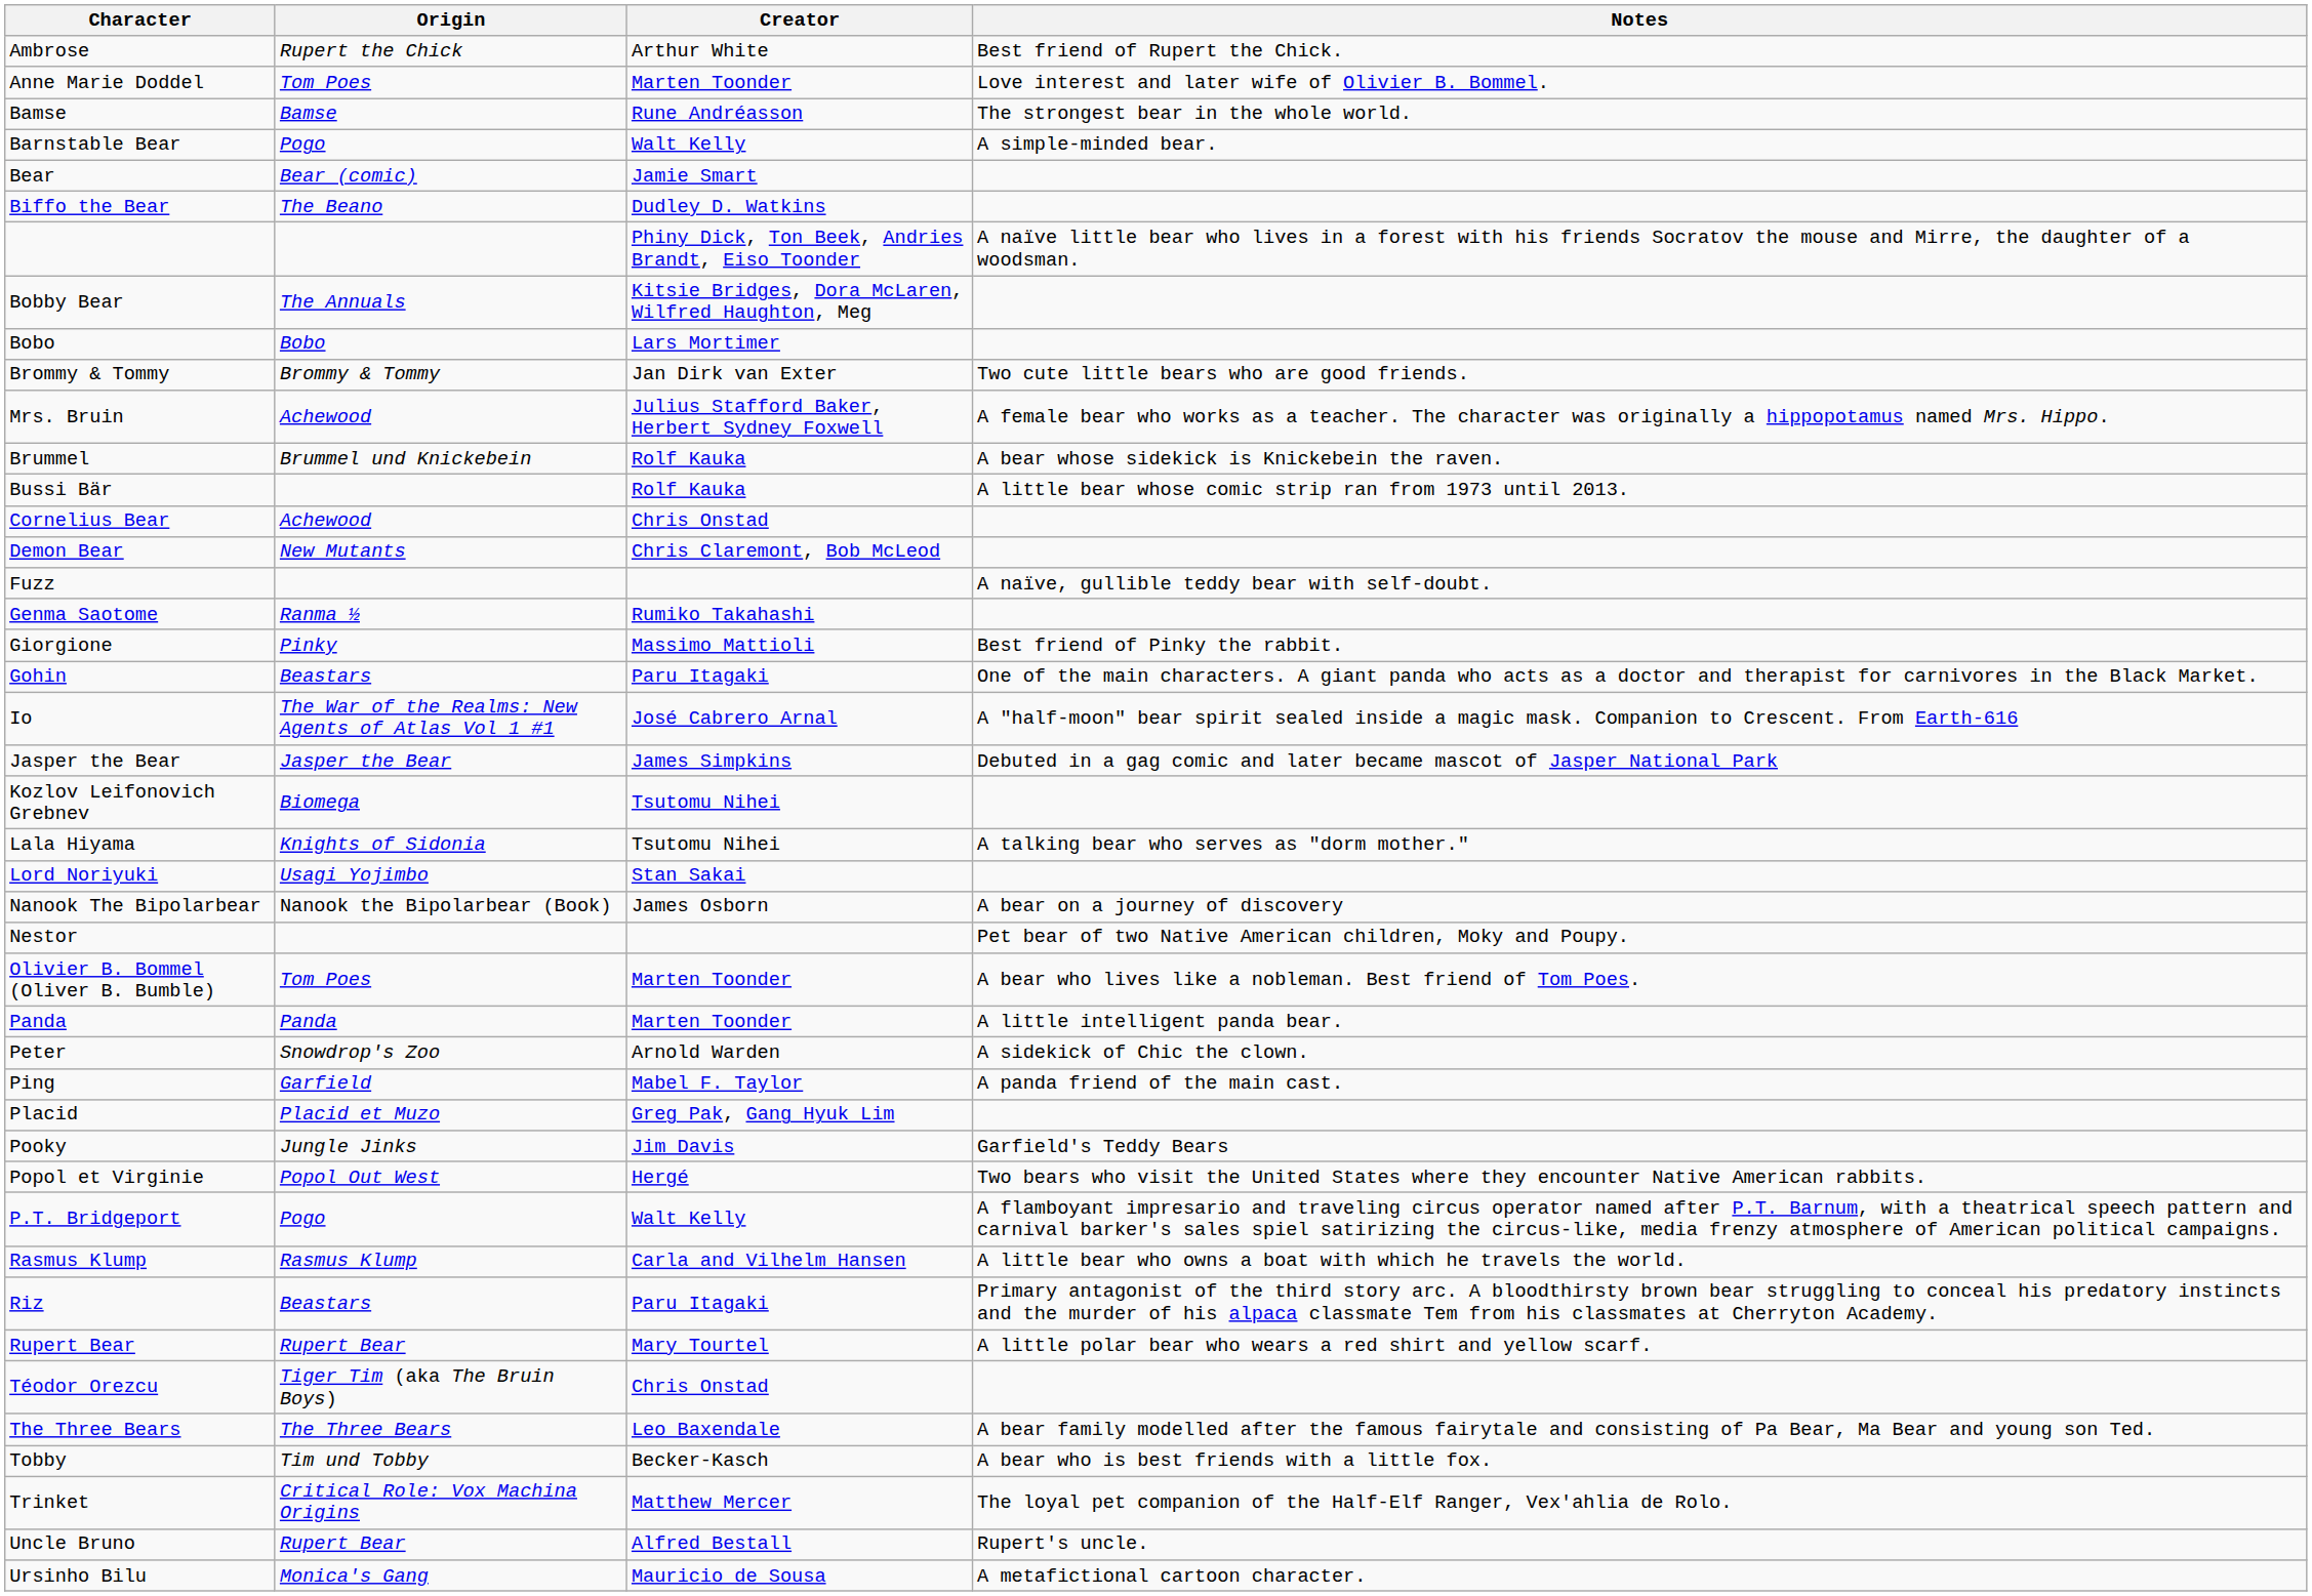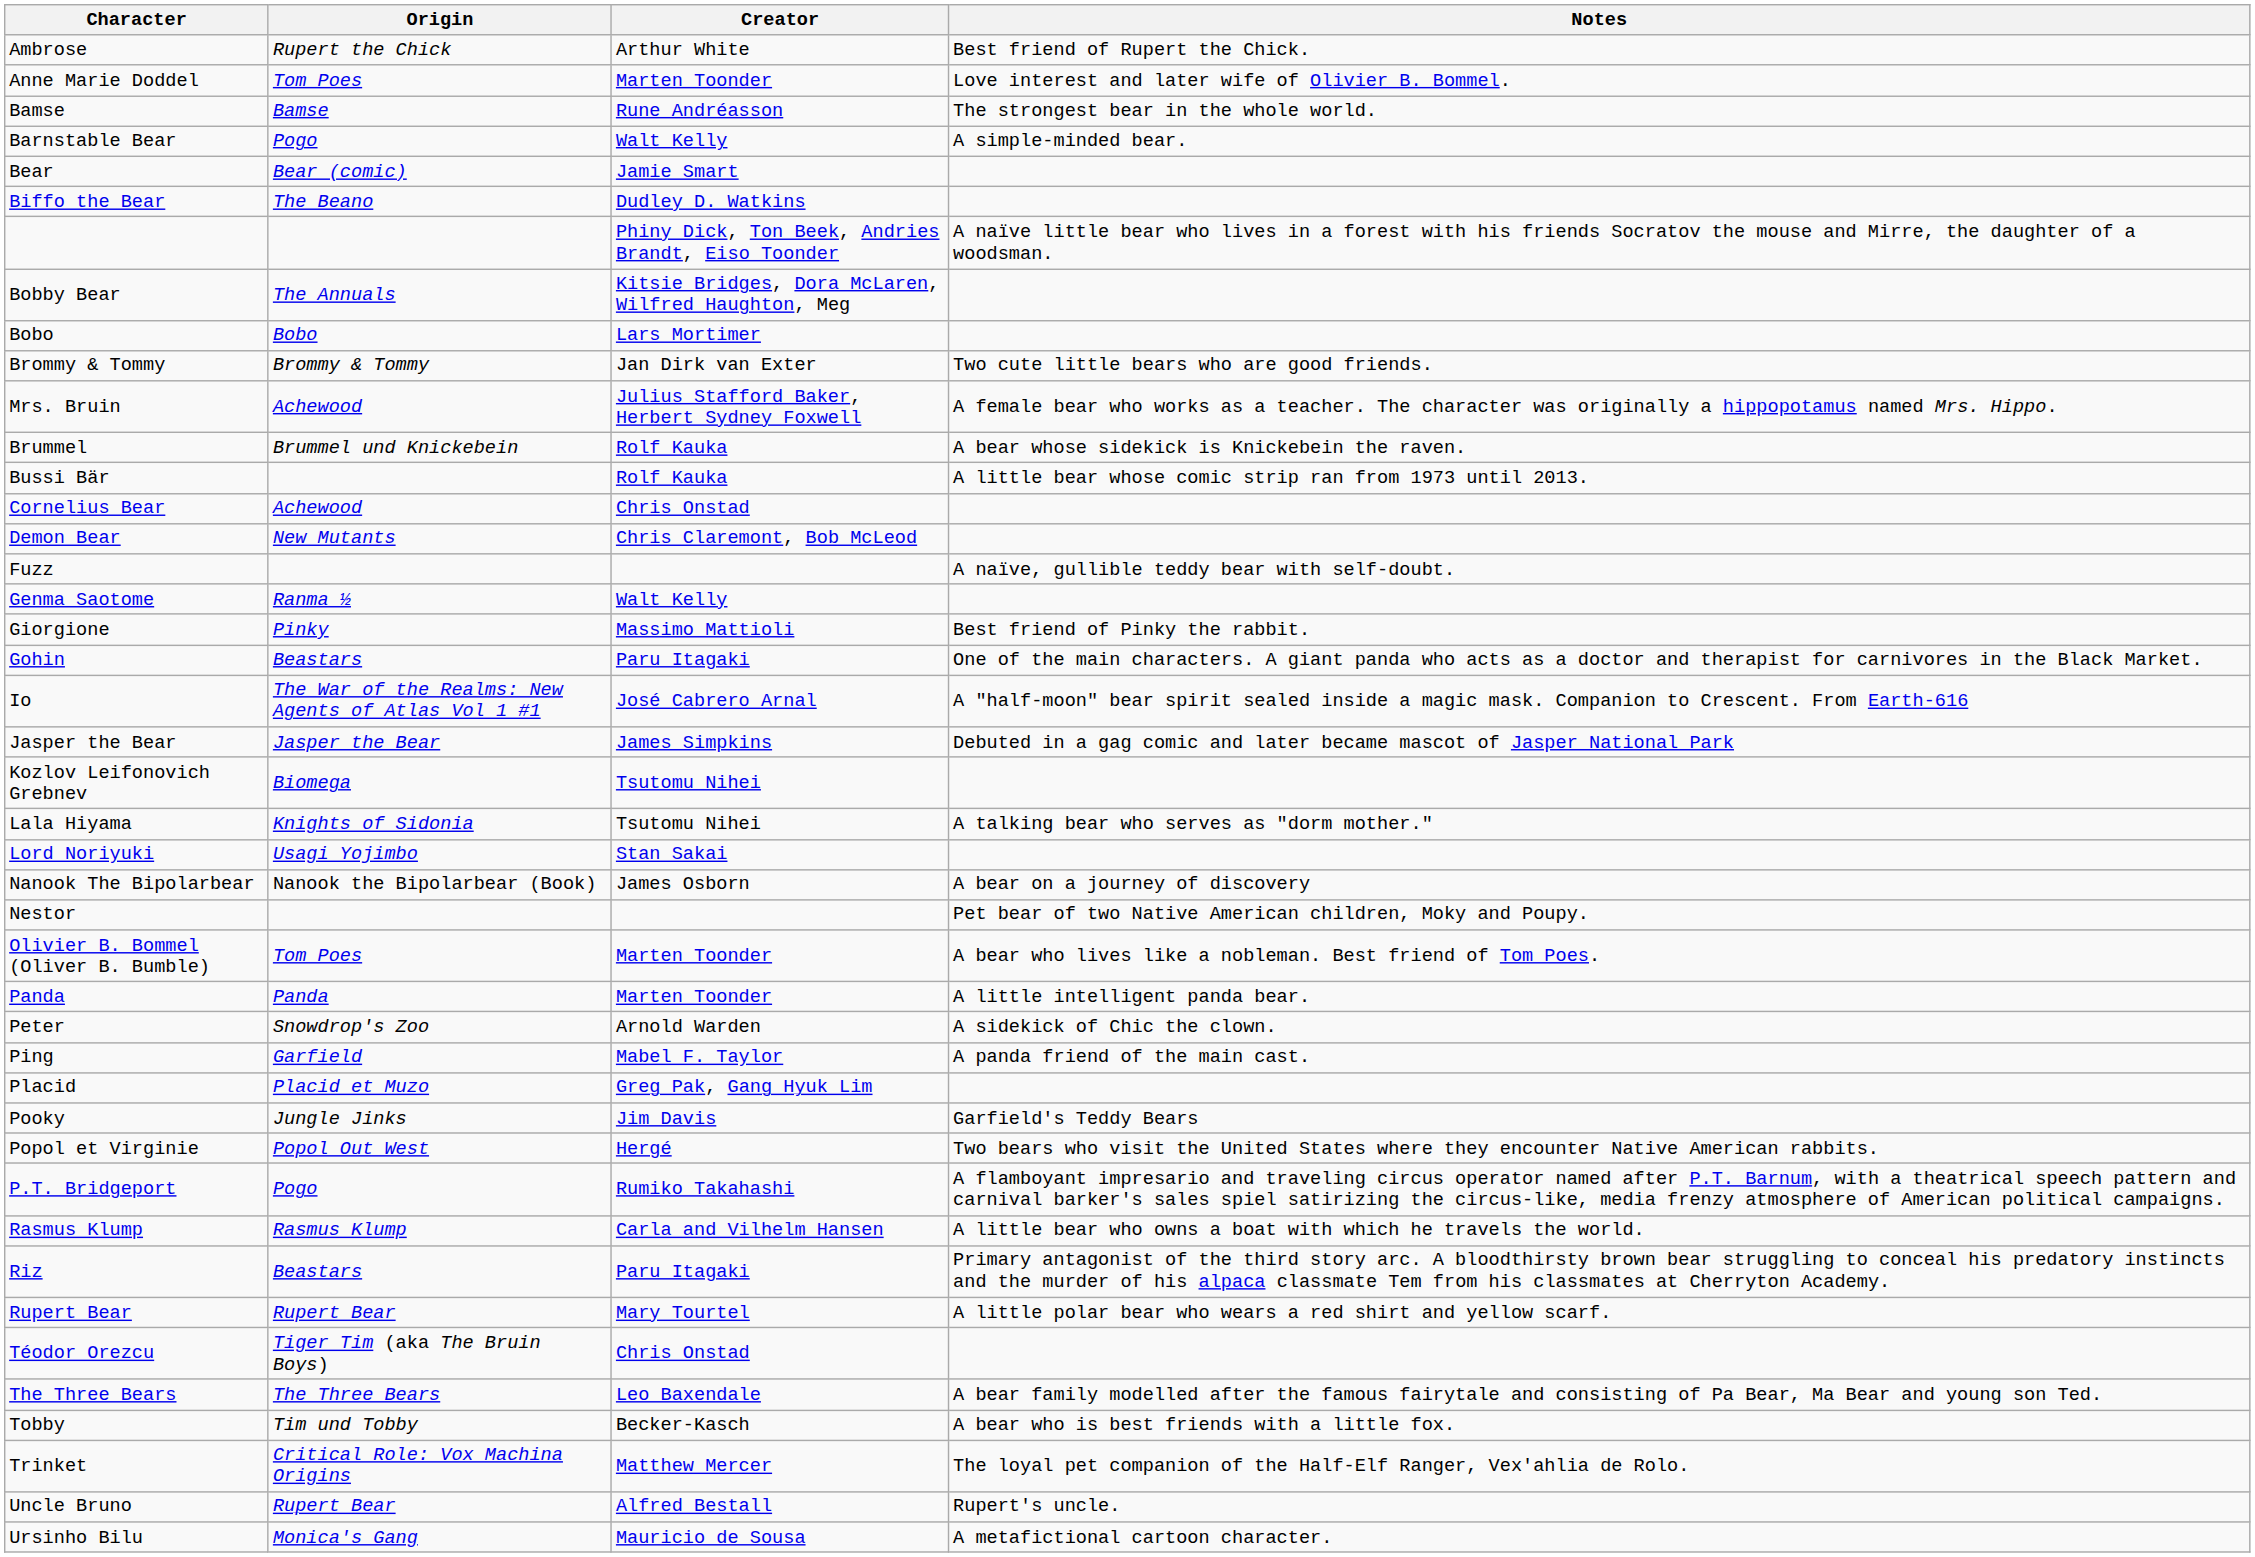Genma Saotome | Creator: Rumiko Takahashi -> Walt Kelly
P.T. Bridgeport | Creator: Walt Kelly -> Rumiko Takahashi
